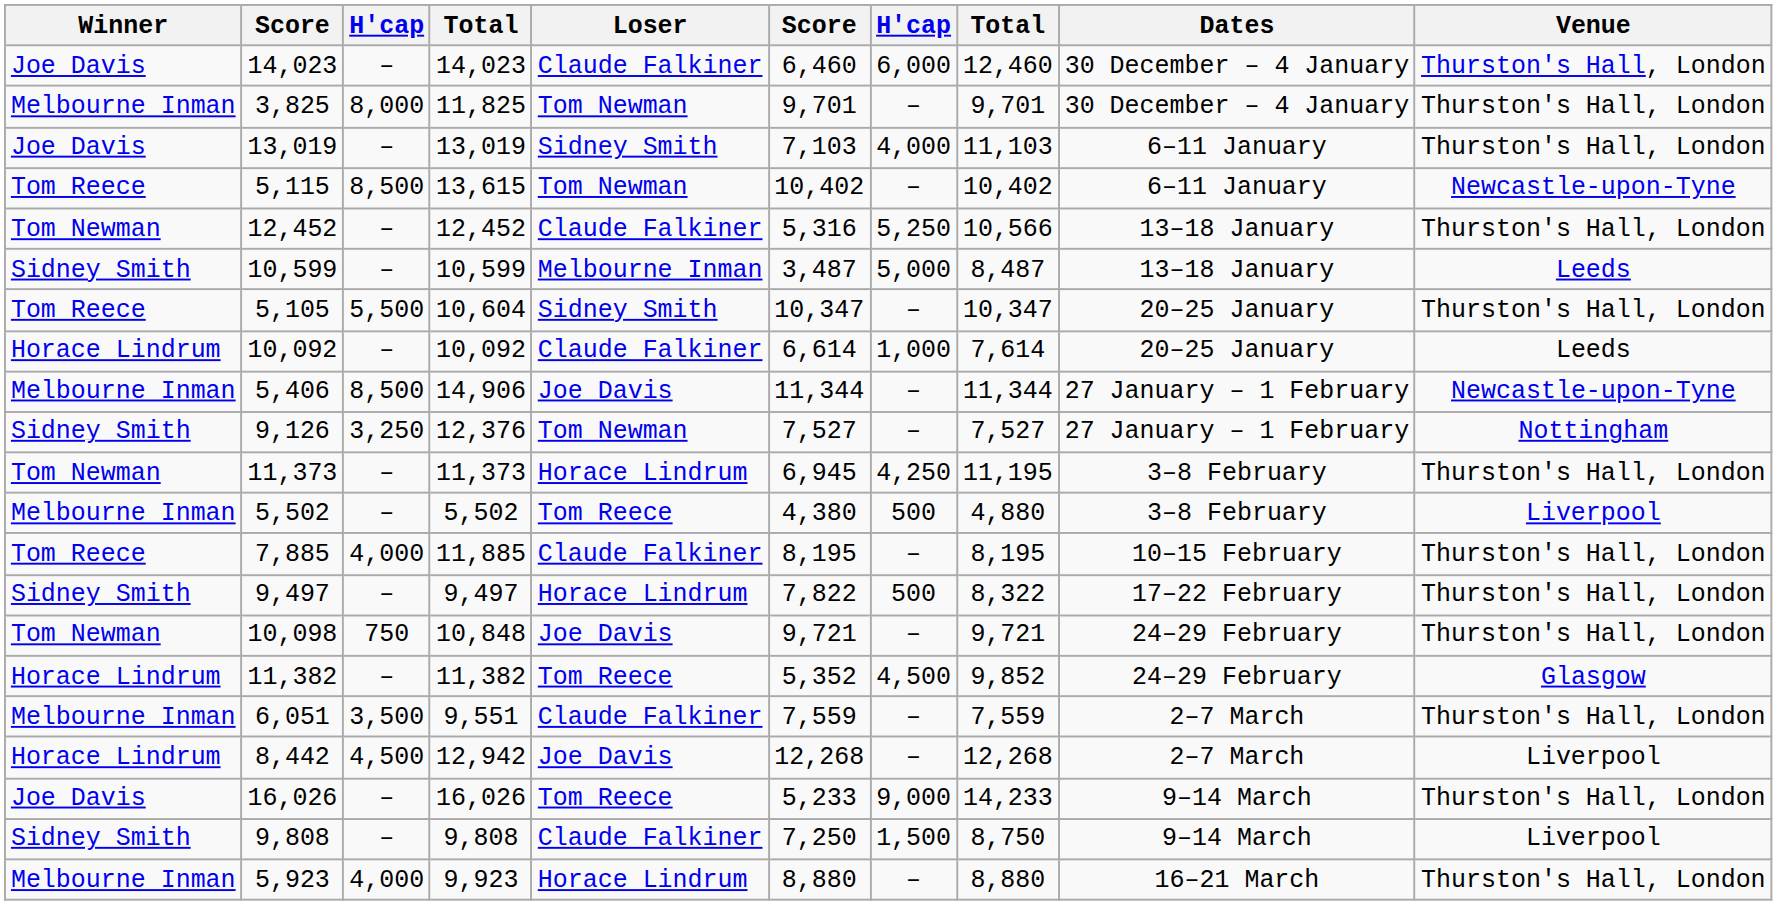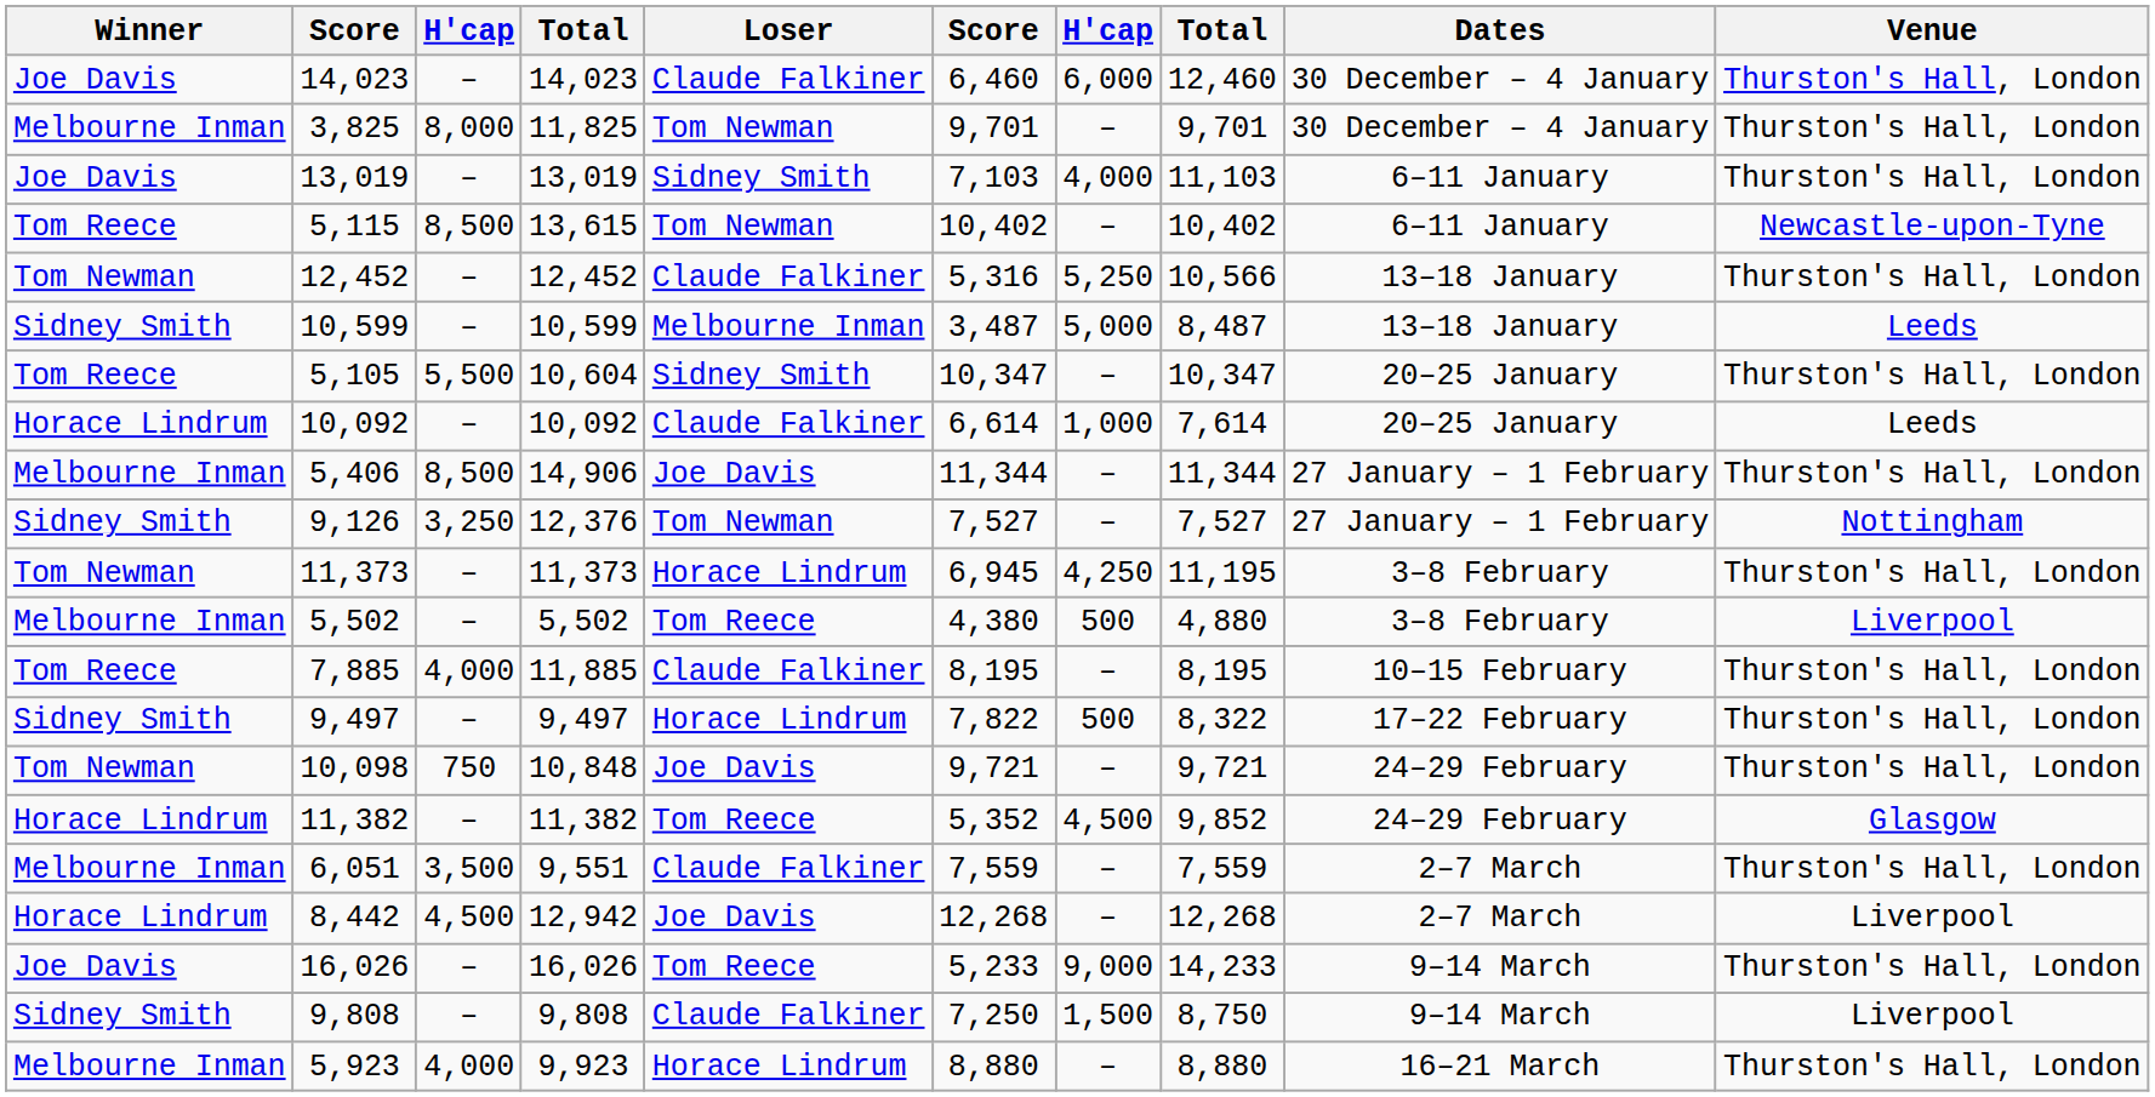5,406 | Venue: Newcastle-upon-Tyne -> Thurston's Hall, London
